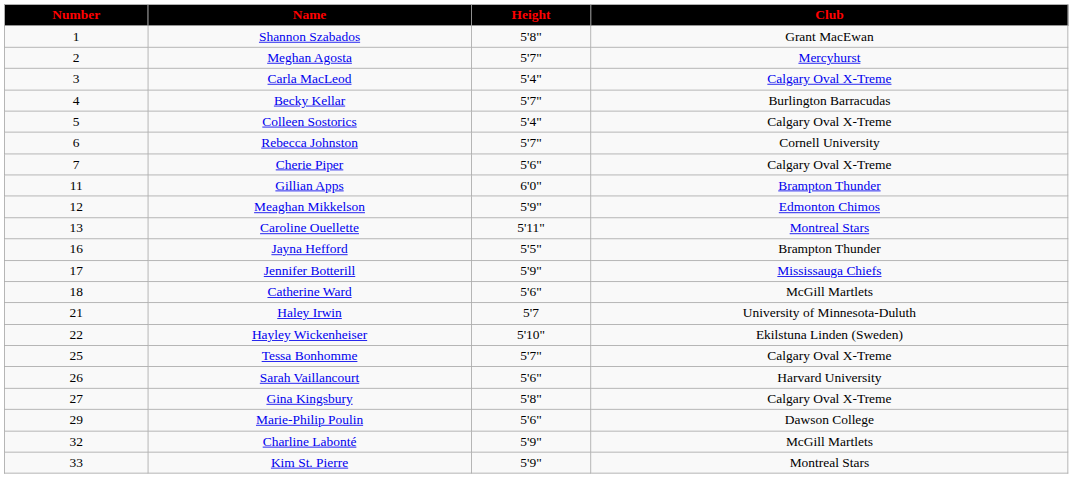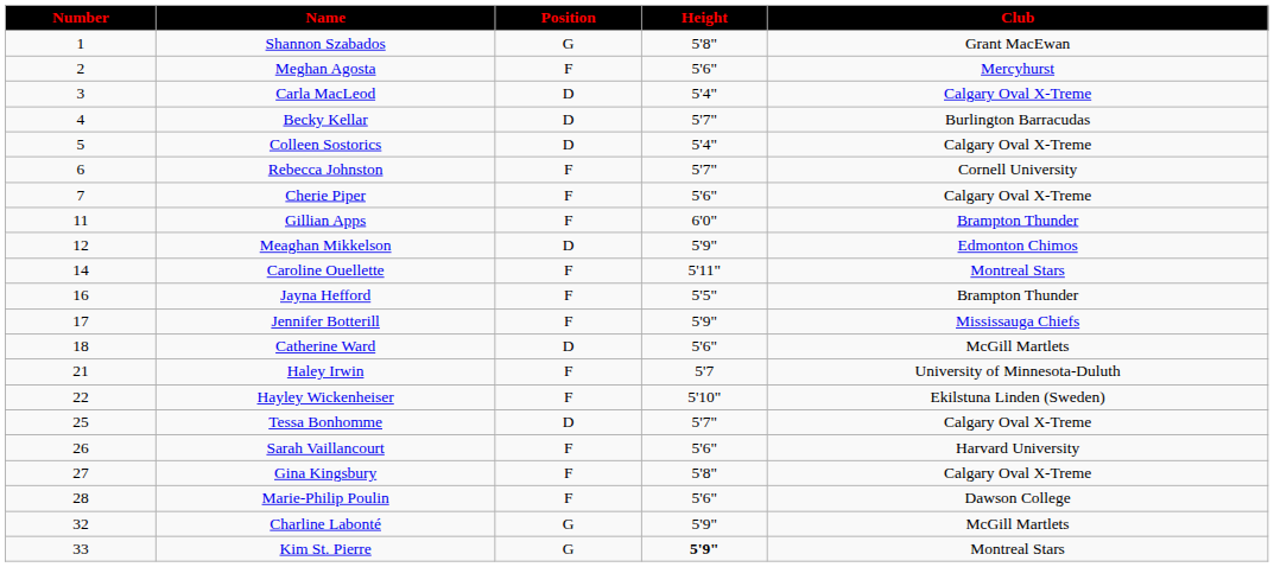+ column: Position | G | F | D | D | D | F | F | F | D | F | F | F | D | F | F | D | F | F | F | G | G
Meghan Agosta | Height: 5'7" -> 5'6"
Caroline Ouellette | Number: 13 -> 14
Marie-Philip Poulin | Number: 29 -> 28
Kim St. Pierre | Height: normal -> bold
